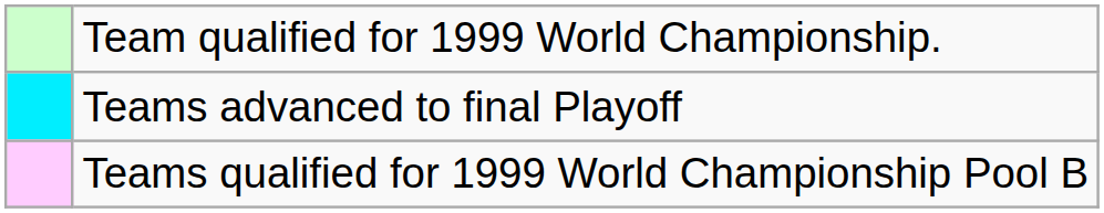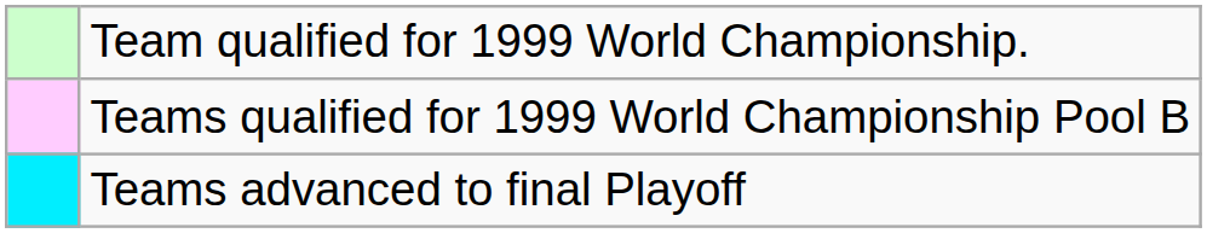rows swapped: Teams advanced to final Playoff <-> Teams qualified for 1999 World Championship Pool B
